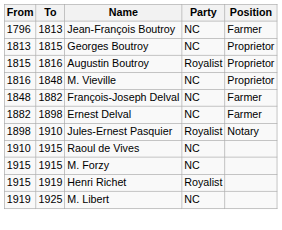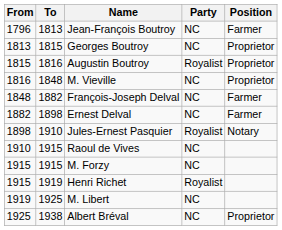+ row: 1925 | 1938 | Albert Bréval | NC | Proprietor
